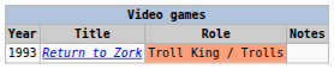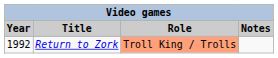Return to Zork | Year: 1993 -> 1992
